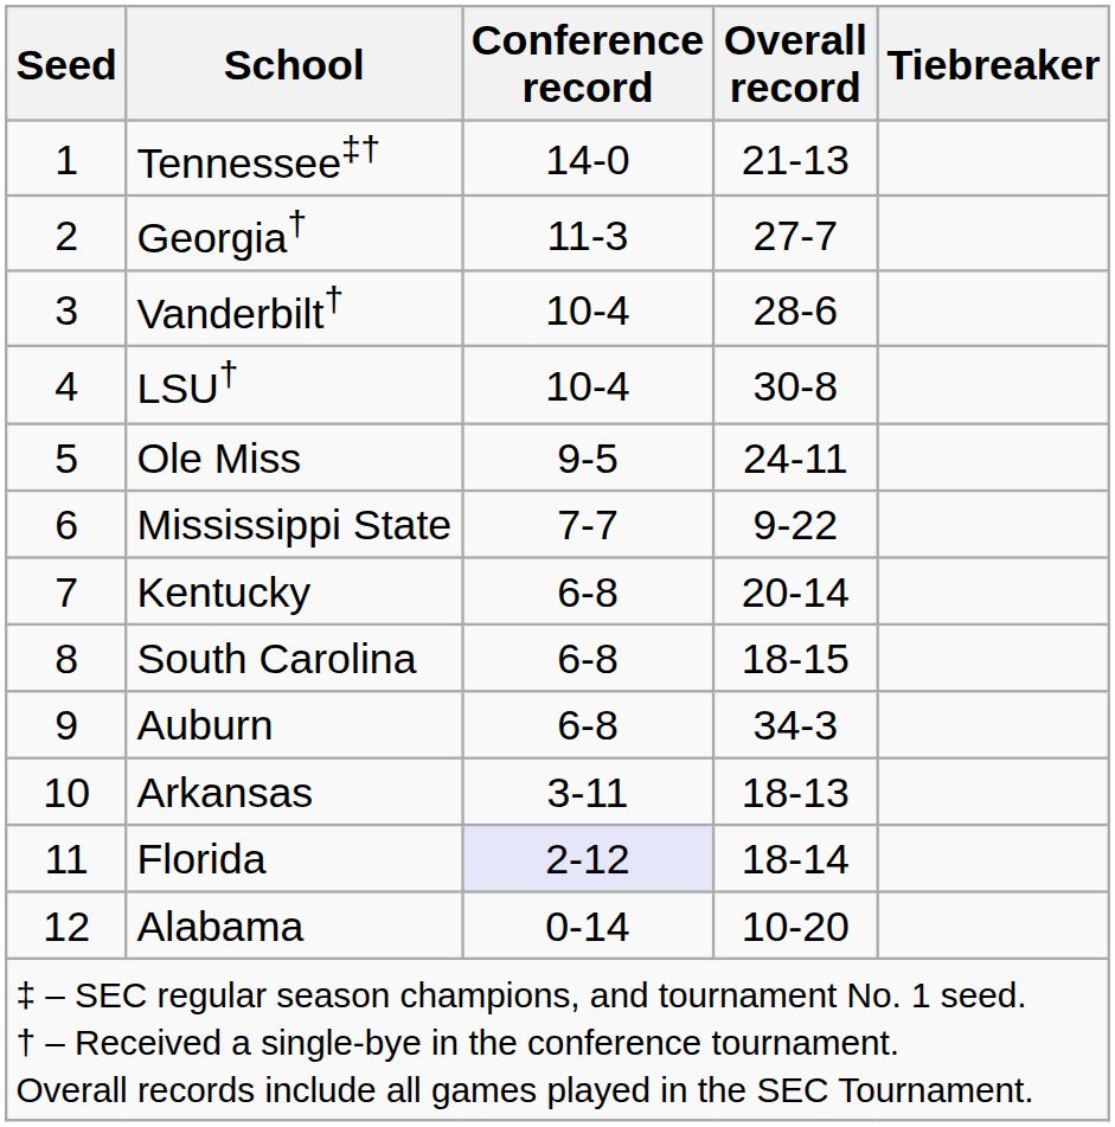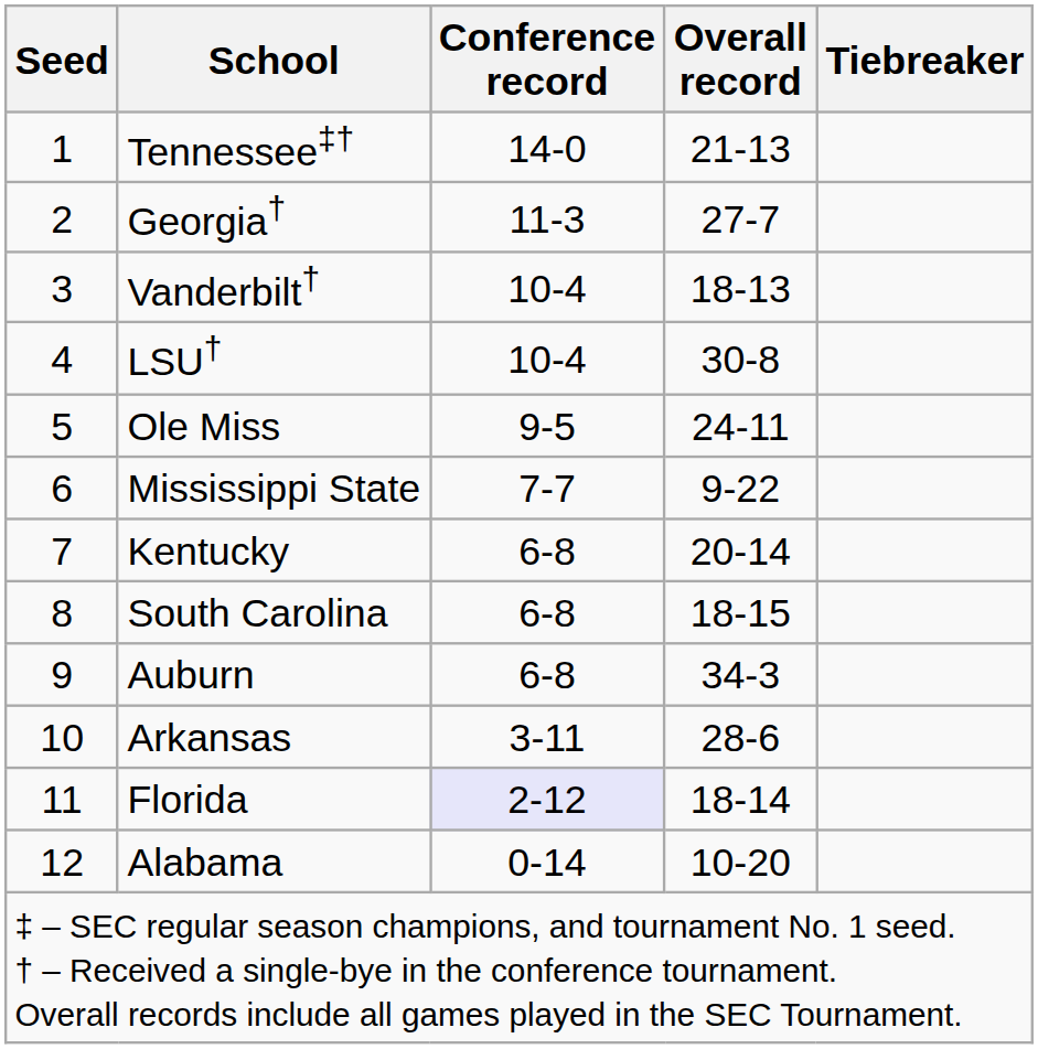Vanderbilt† | Overall record: 28-6 -> 18-13
Arkansas | Overall record: 18-13 -> 28-6
